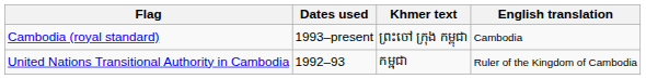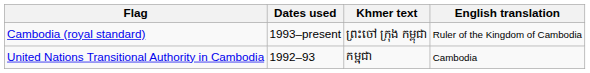Cambodia (royal standard) | English translation: Cambodia -> Ruler of the Kingdom of Cambodia
United Nations Transitional Authority in Cambodia | English translation: Ruler of the Kingdom of Cambodia -> Cambodia
